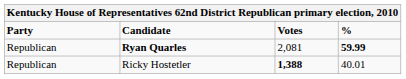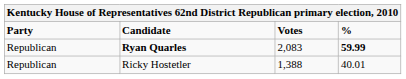Ryan Quarles | Votes: 2,081 -> 2,083
Ricky Hostetler | Votes: bold -> normal
